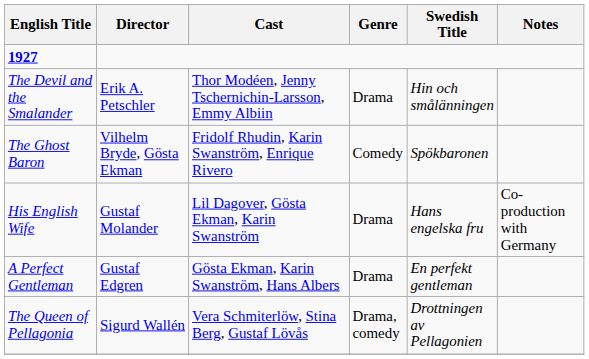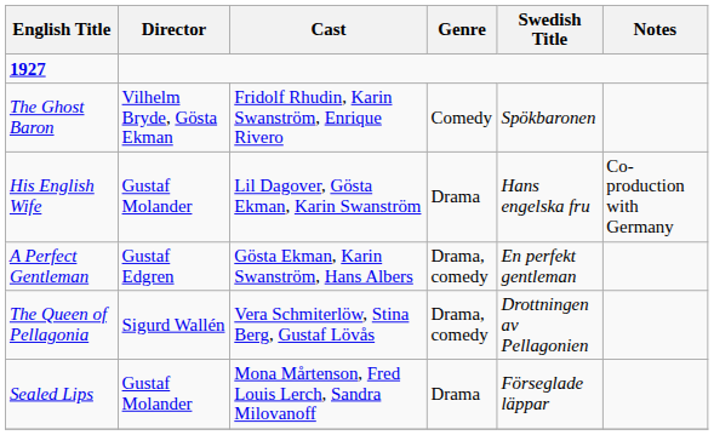- row: The Devil and the Smalander | Erik A. Petschler | Thor Modéen, Jenny Tschernichin-Larsson, Emmy Albiin | Drama | Hin och smålänningen
A Perfect Gentleman | Genre: Drama -> Drama, comedy
+ row: Sealed Lips | Gustaf Molander | Mona Mårtenson, Fred Louis Lerch, Sandra Milovanoff | Drama | Förseglade läppar
